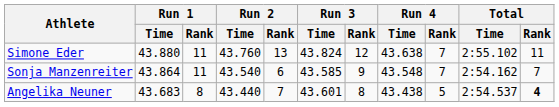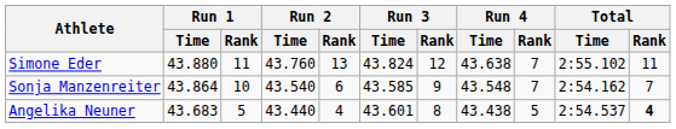Sonja Manzenreiter | Run 1 / Rank: 11 -> 10
Angelika Neuner | Run 1 / Rank: 8 -> 5
Angelika Neuner | Run 2 / Rank: 7 -> 4
